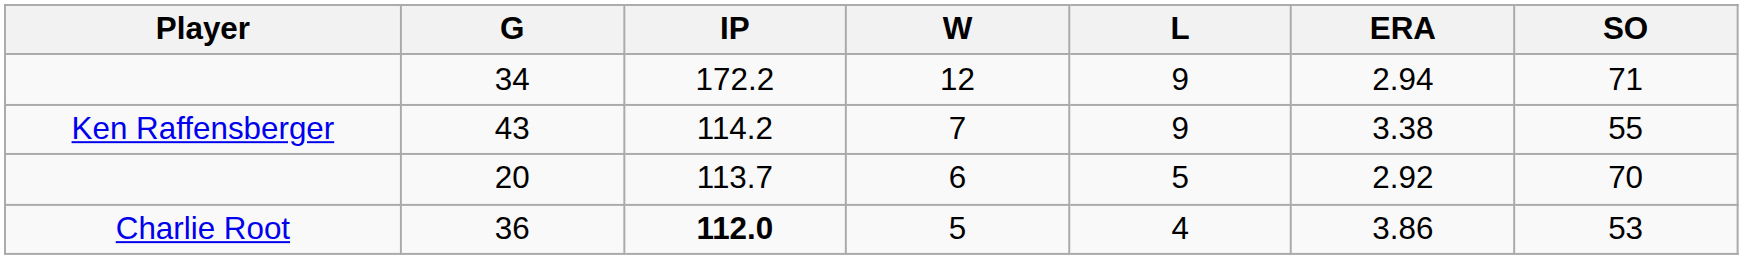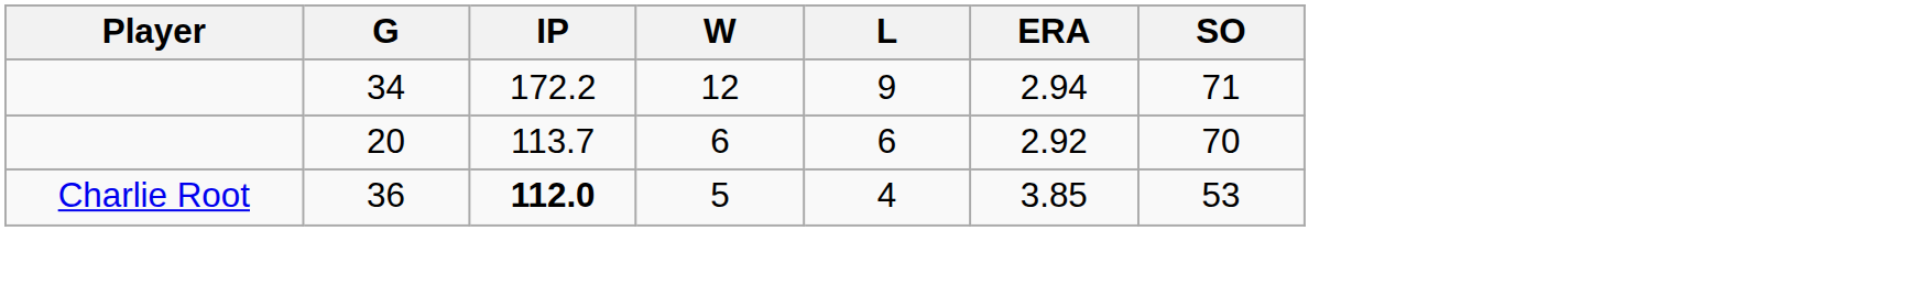- row: Ken Raffensberger | 43 | 114.2 | 7 | 9 | 3.38 | 55
20 | L: 5 -> 6
36 | ERA: 3.86 -> 3.85
